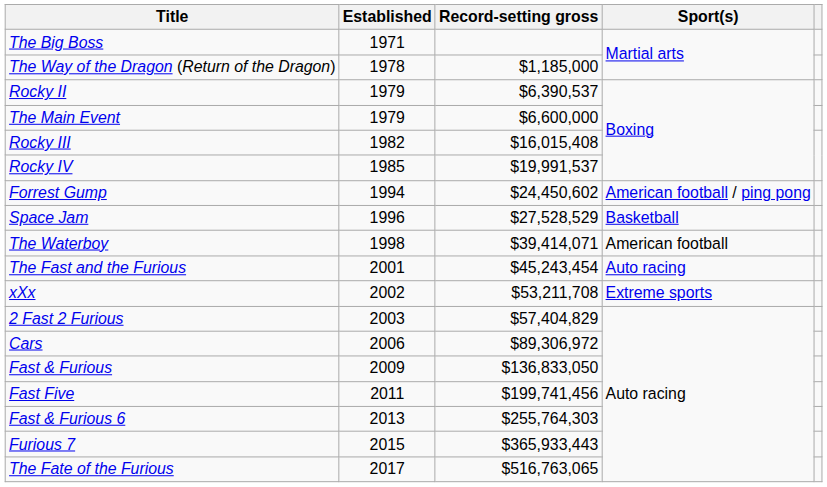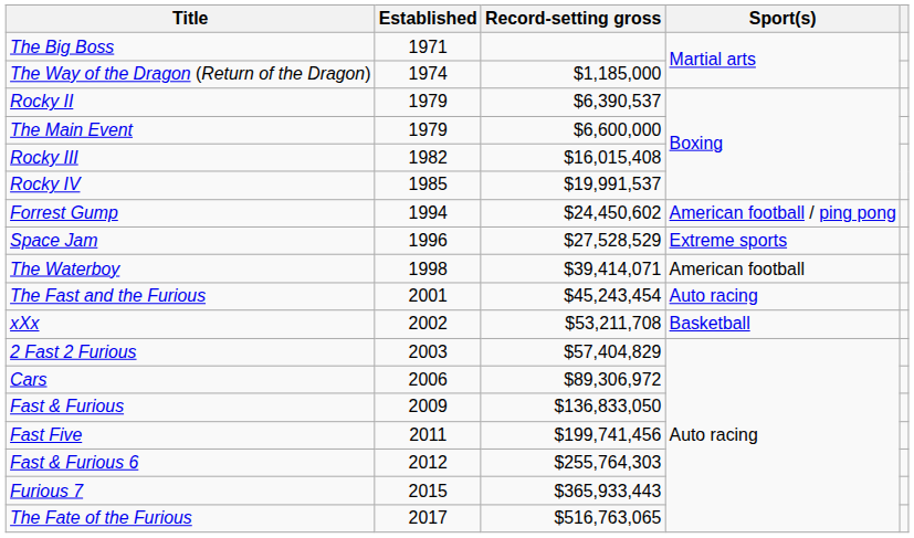The Way of the Dragon (Return of the Dragon) | Established: 1978 -> 1974
Space Jam | Sport(s): Basketball -> Extreme sports
xXx | Sport(s): Extreme sports -> Basketball
Fast & Furious 6 | Established: 2013 -> 2012
